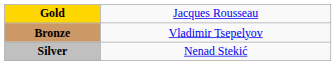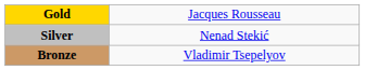rows swapped: Silver <-> Bronze
